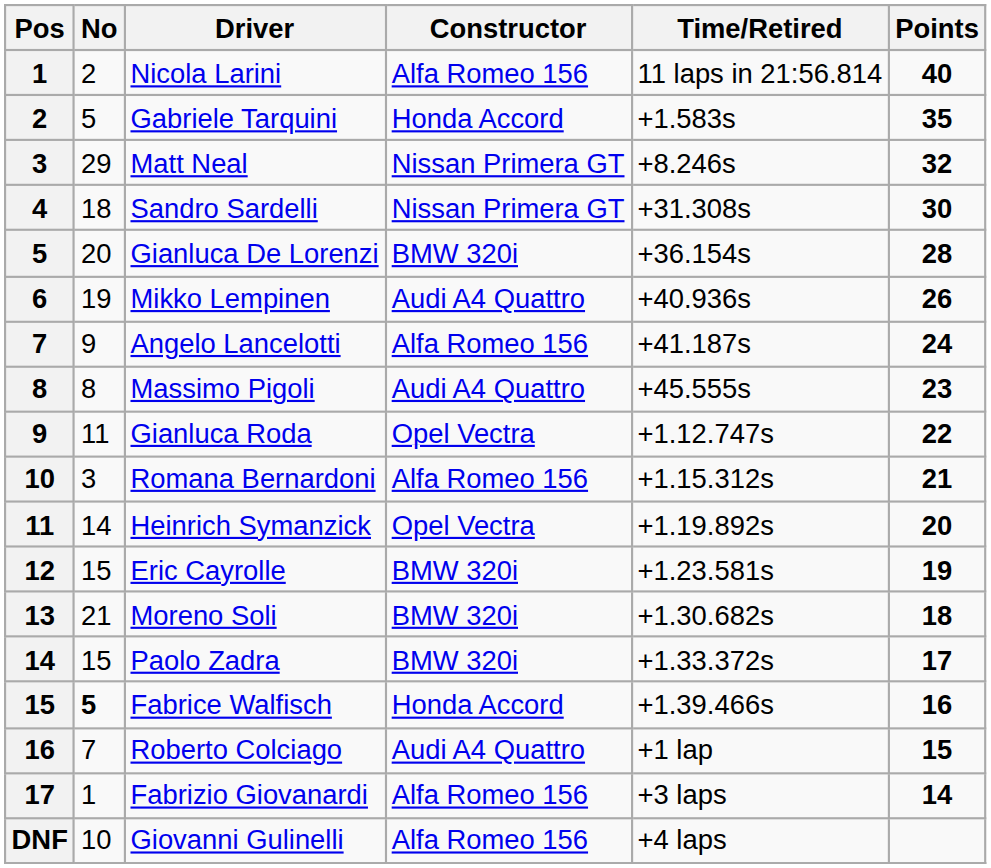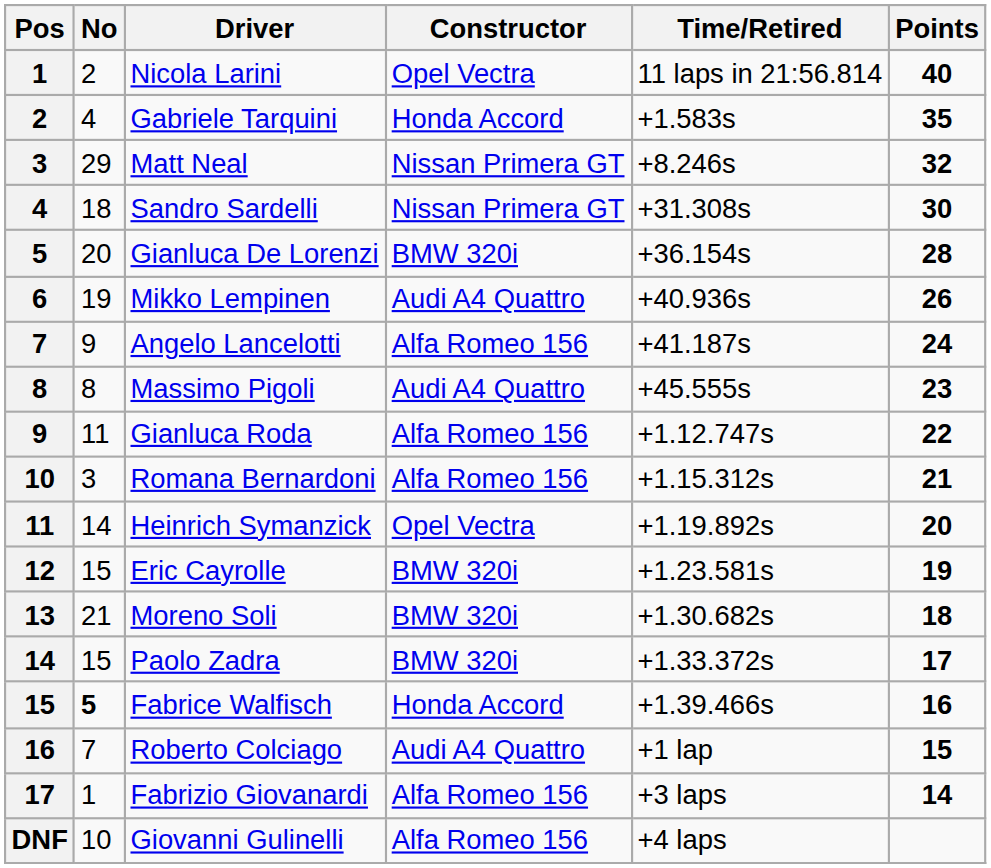Nicola Larini | Constructor: Alfa Romeo 156 -> Opel Vectra
Gabriele Tarquini | No: 5 -> 4
Gianluca Roda | Constructor: Opel Vectra -> Alfa Romeo 156
